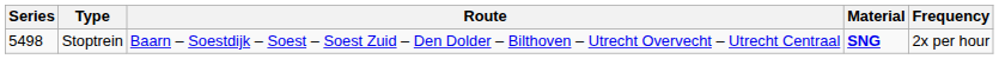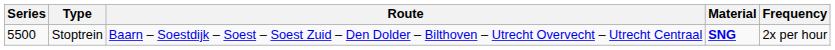Stoptrein | Series: 5498 -> 5500
